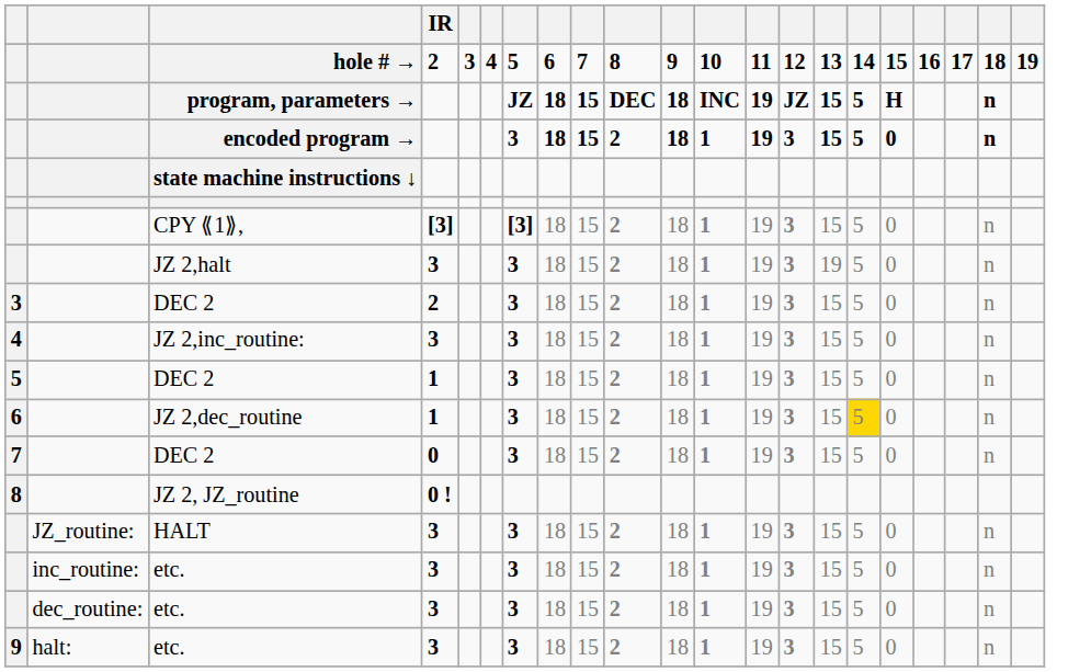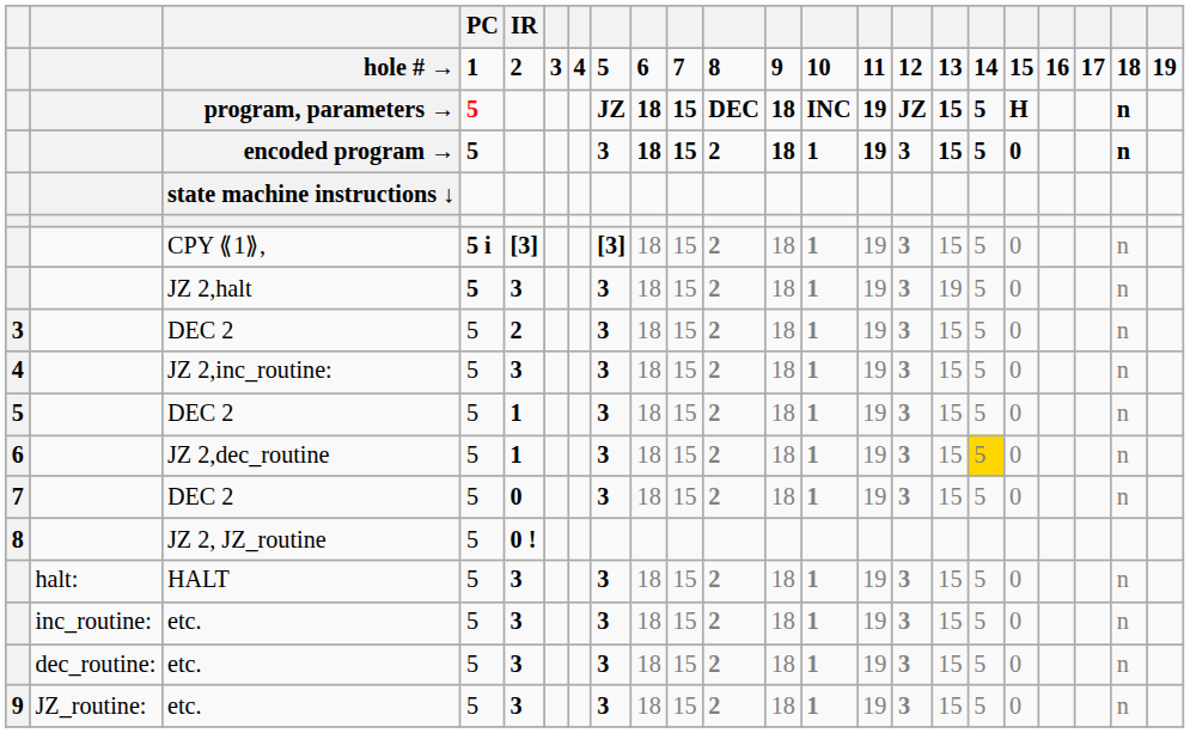+ column: PC | 1 | 5 | 5 | 5 i | 5 | 5 | 5 | 5 | 5 | 5 | 5 | 5 | 5 | 5 | 5
HALT | column 2: JZ_routine: -> halt:
9 / etc. | column 2: halt: -> JZ_routine:
